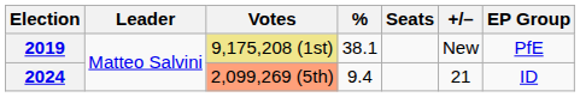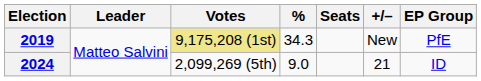2019 | %: 38.1 -> 34.3
2024 | Votes: lightsalmon background -> no background
2024 | %: 9.4 -> 9.0
